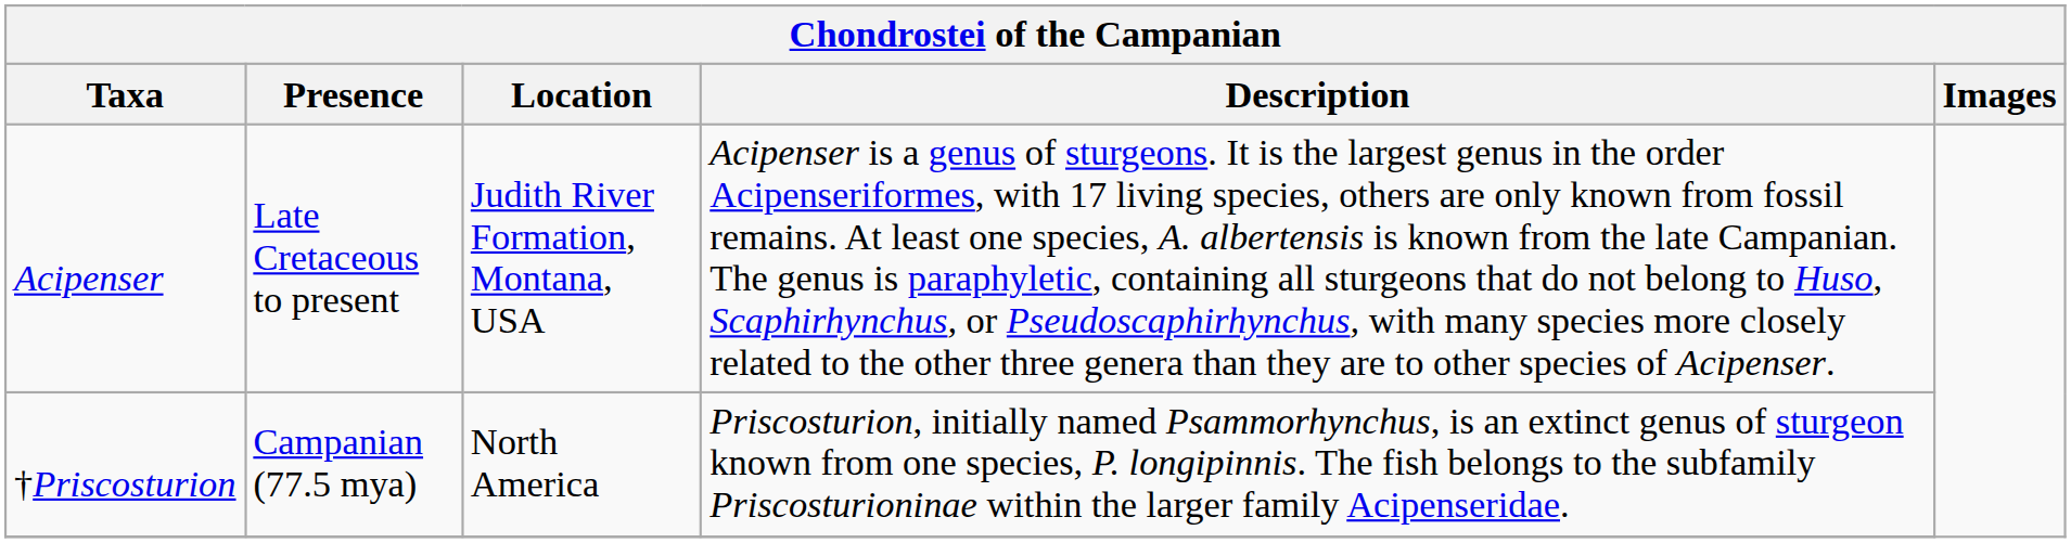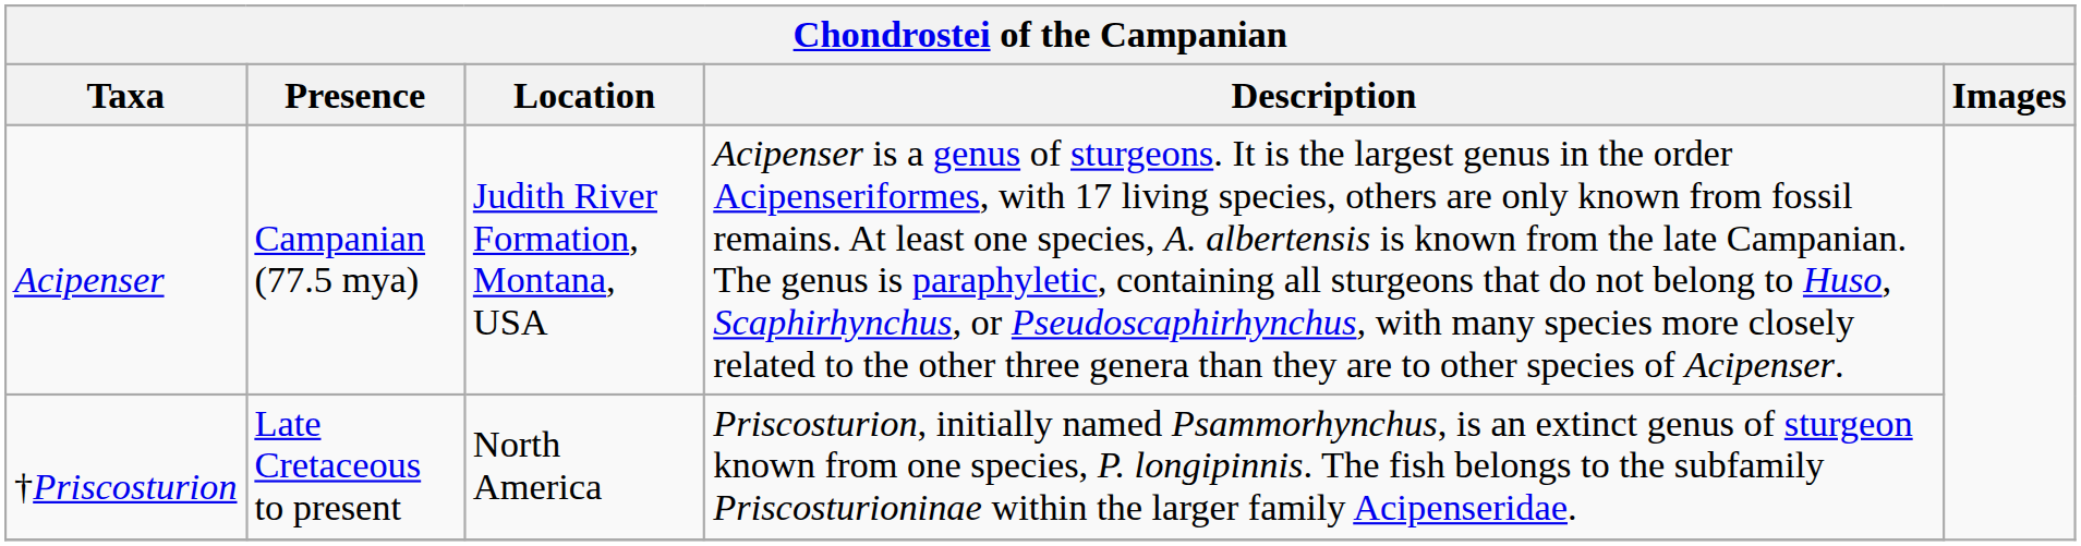Acipenser | Presence: Late Cretaceous to present -> Campanian (77.5 mya)
†Priscosturion | Presence: Campanian (77.5 mya) -> Late Cretaceous to present
